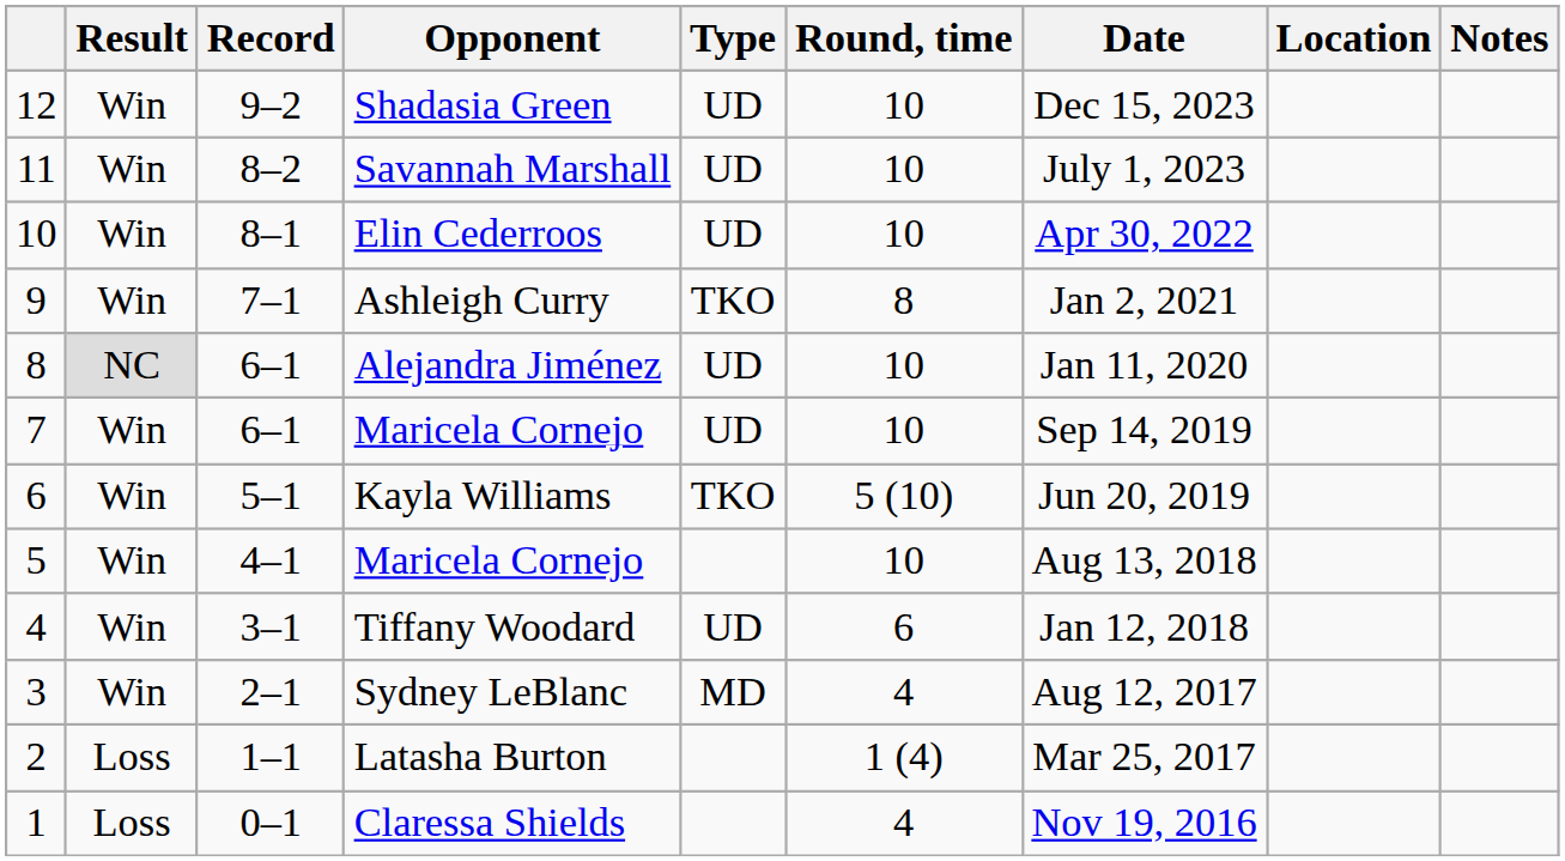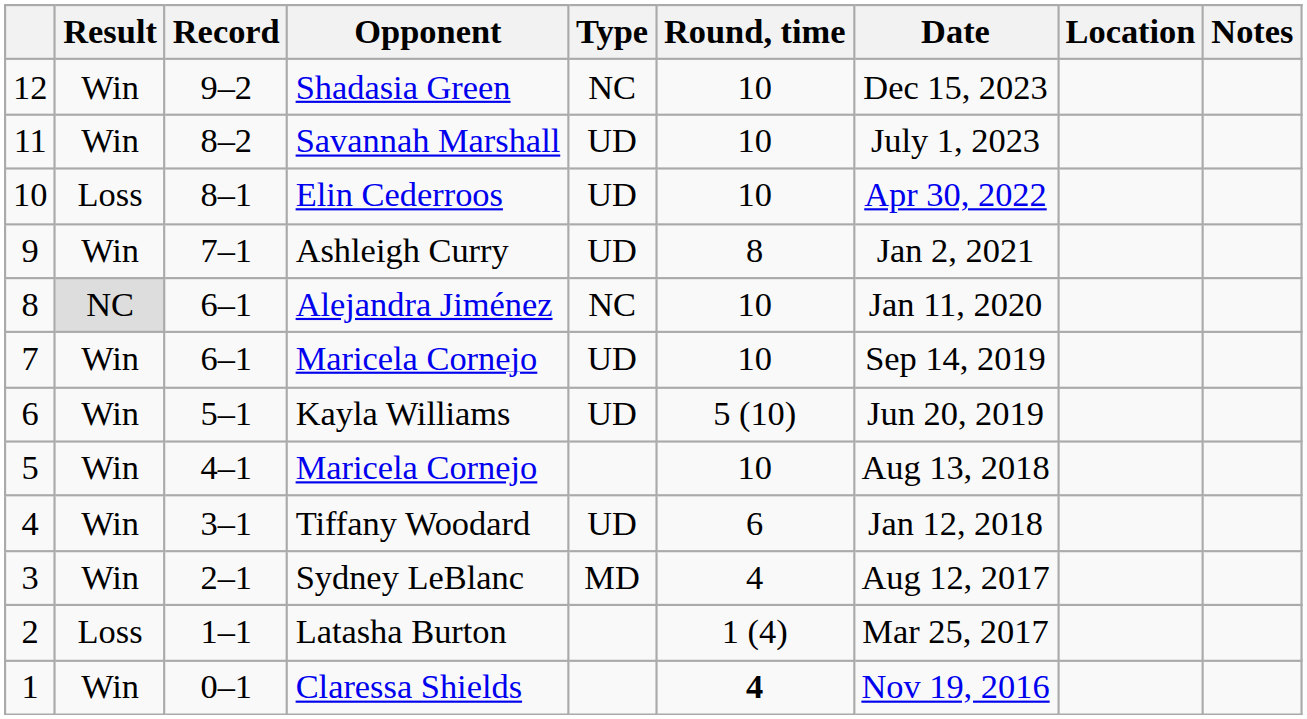Shadasia Green | Type: UD -> NC
Elin Cederroos | Result: Win -> Loss
Ashleigh Curry | Type: TKO -> UD
Alejandra Jiménez | Type: UD -> NC
Kayla Williams | Type: TKO -> UD
Claressa Shields | Result: Loss -> Win
Claressa Shields | Round, time: normal -> bold
